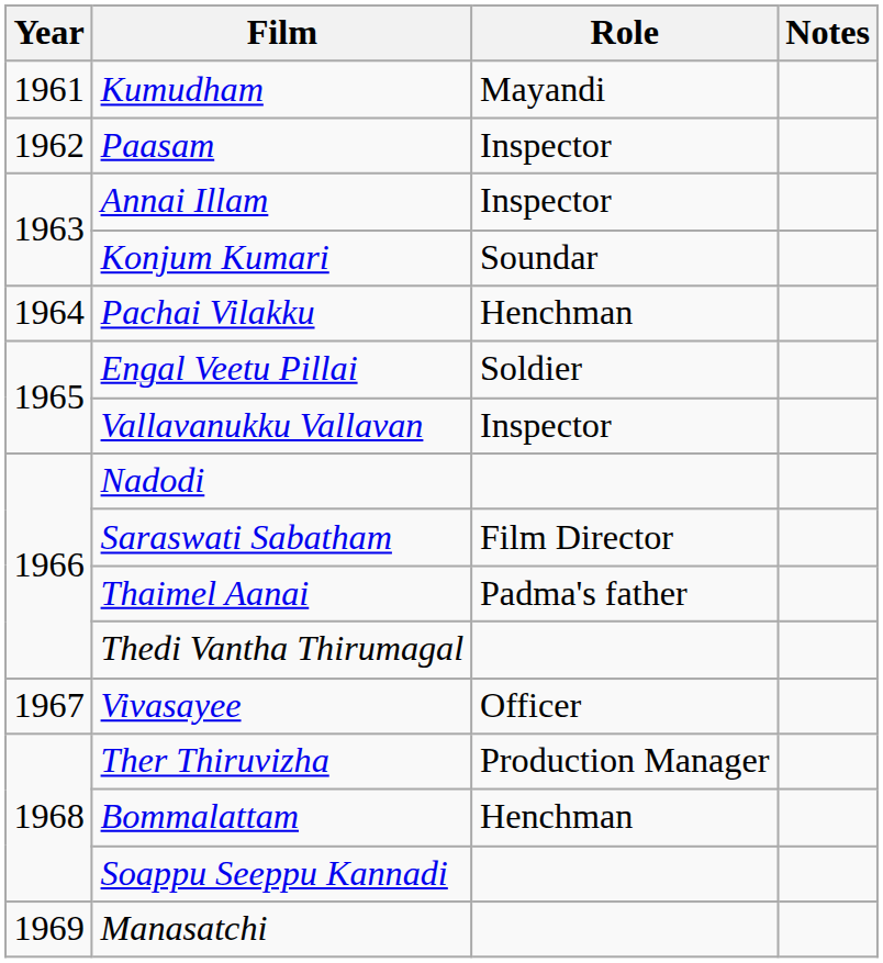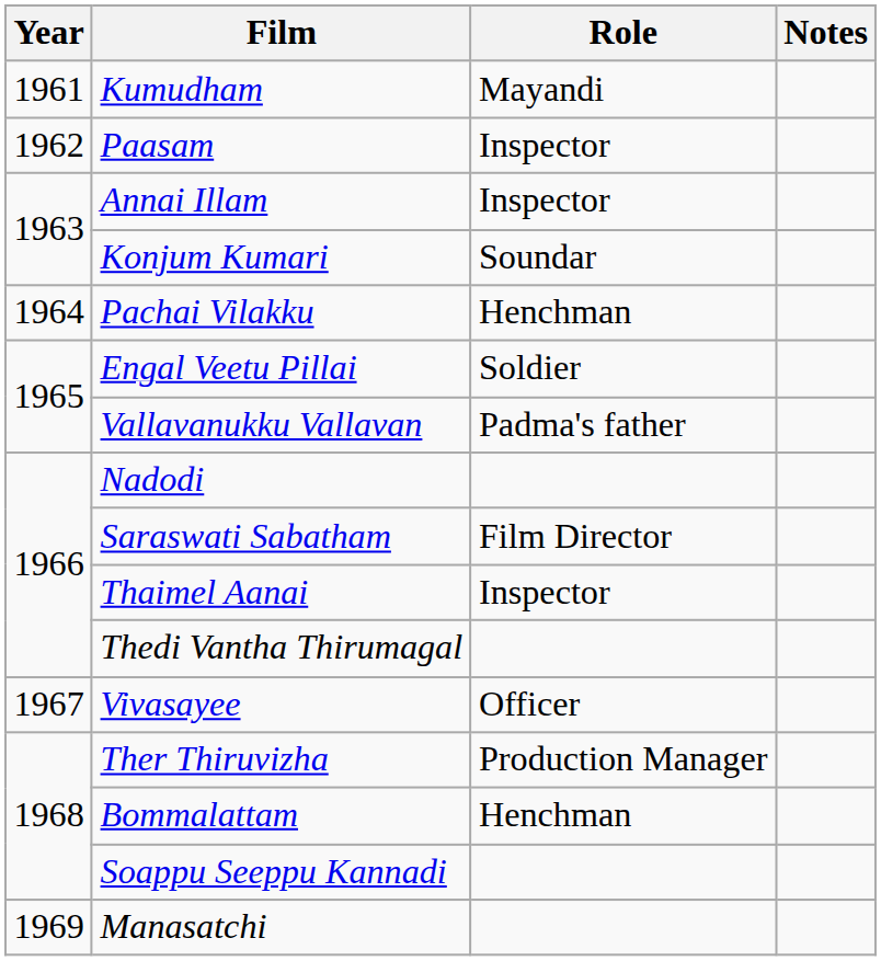Vallavanukku Vallavan | Role: Inspector -> Padma's father
Thaimel Aanai | Role: Padma's father -> Inspector
